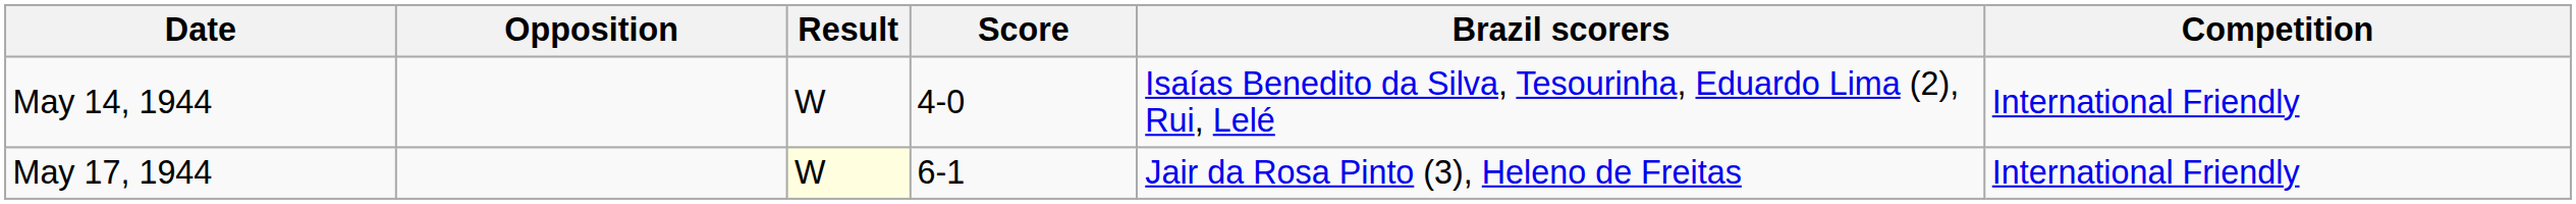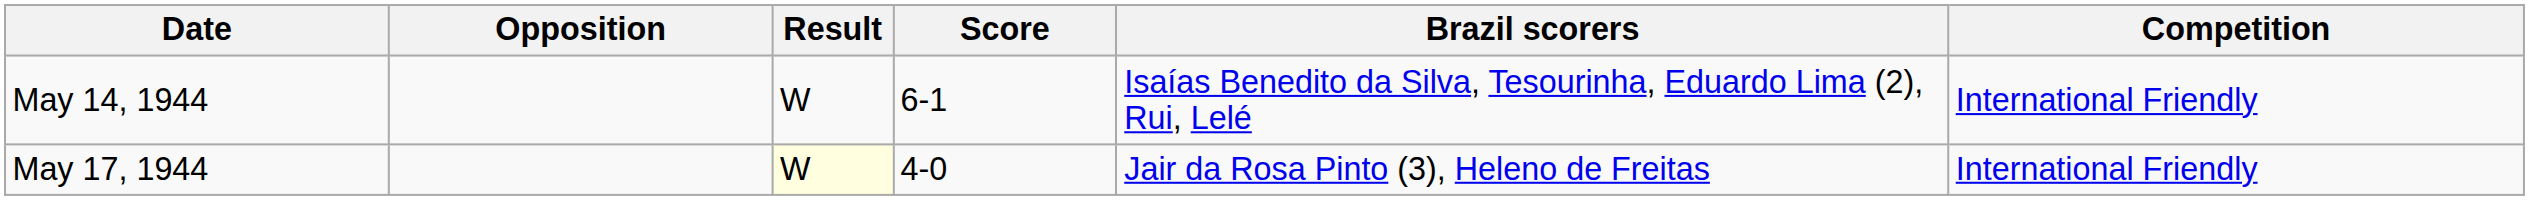May 14, 1944 | Score: 4-0 -> 6-1
May 17, 1944 | Score: 6-1 -> 4-0
